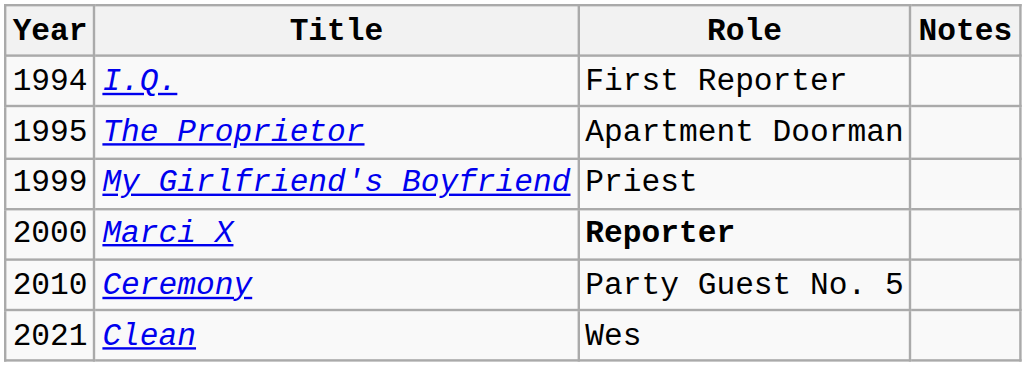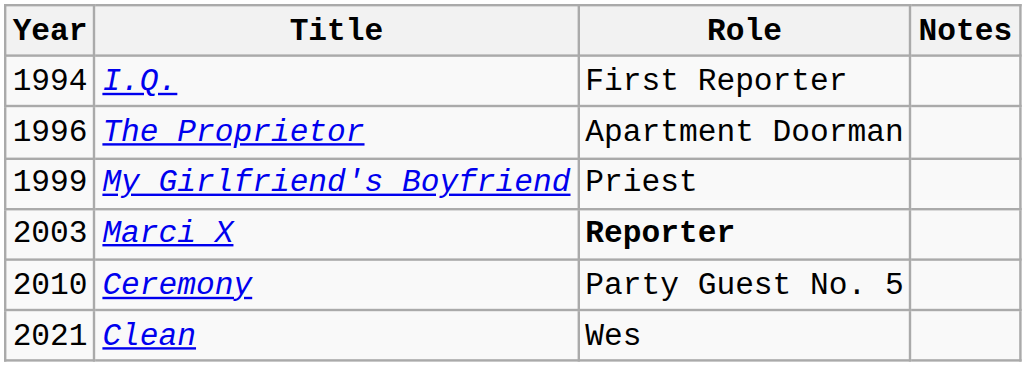The Proprietor | Year: 1995 -> 1996
Marci X | Year: 2000 -> 2003
